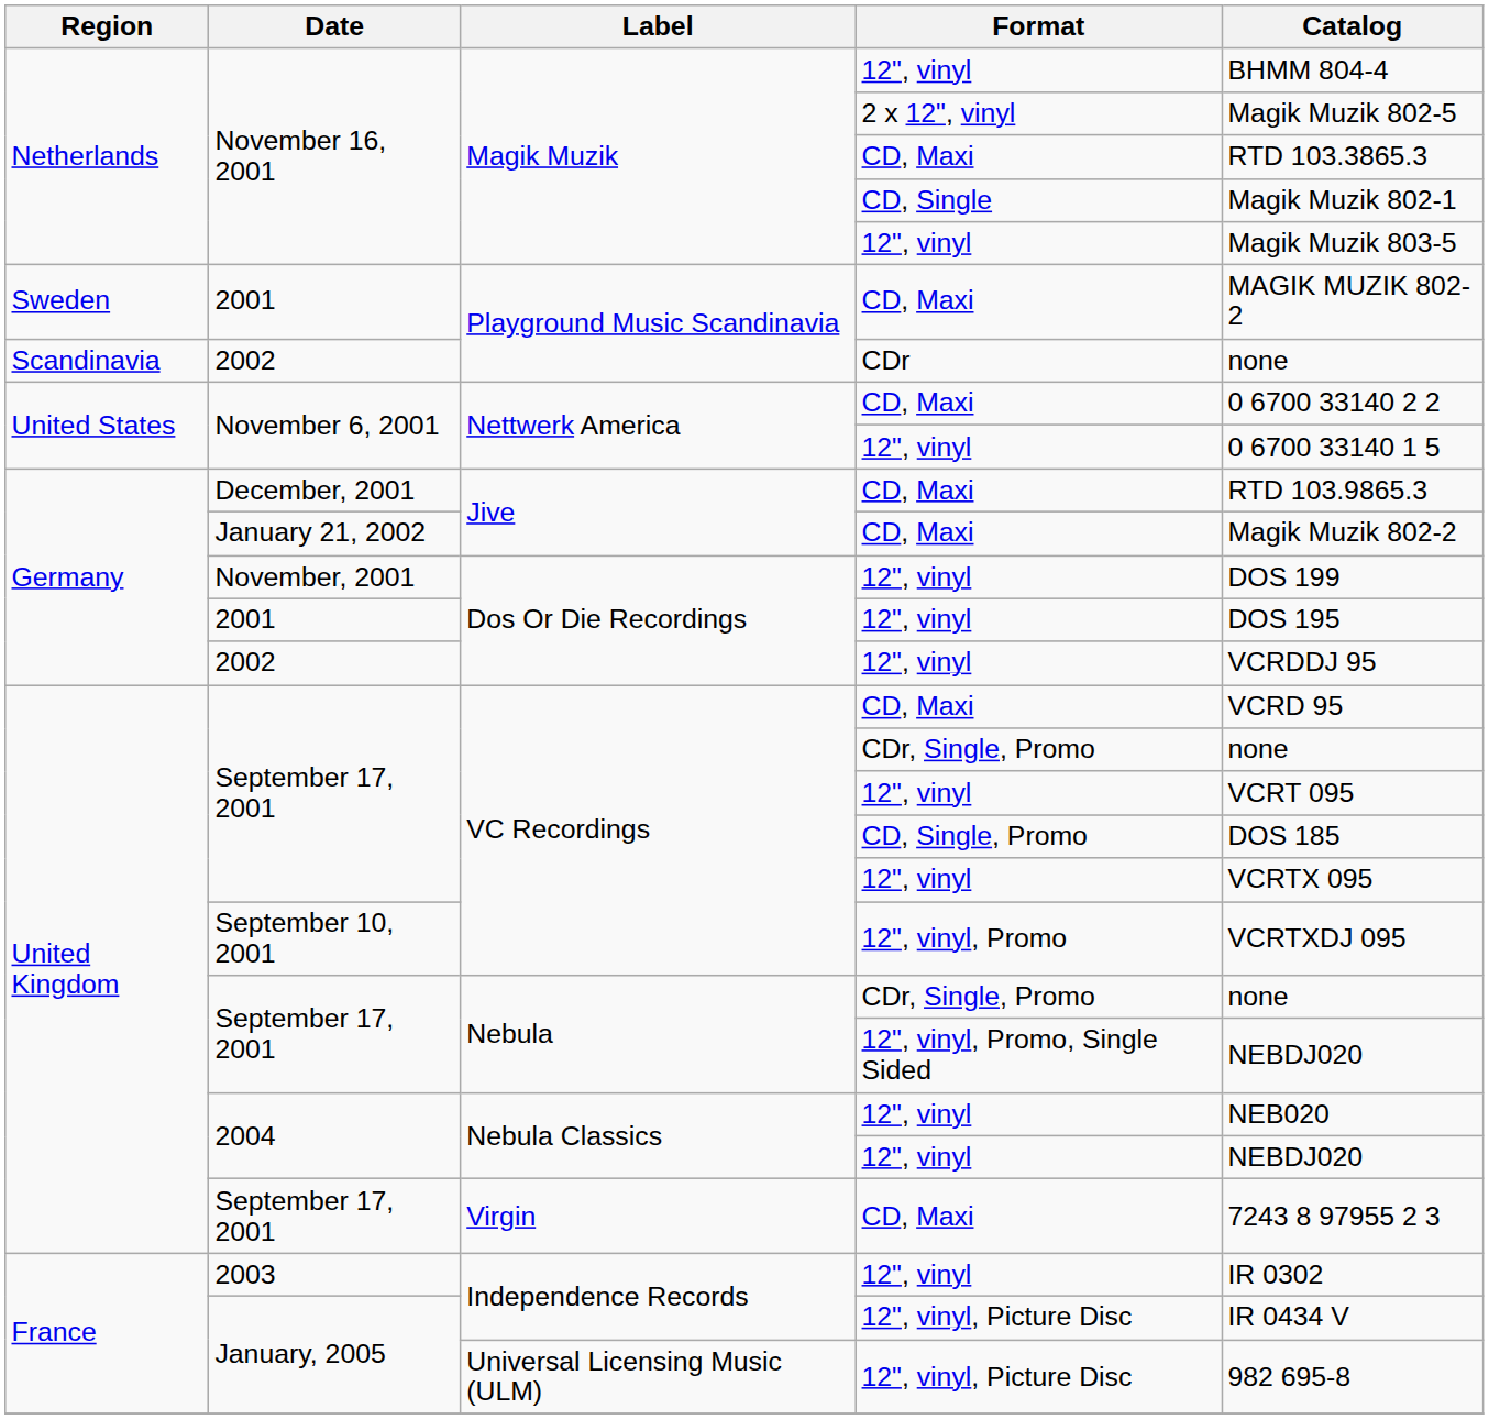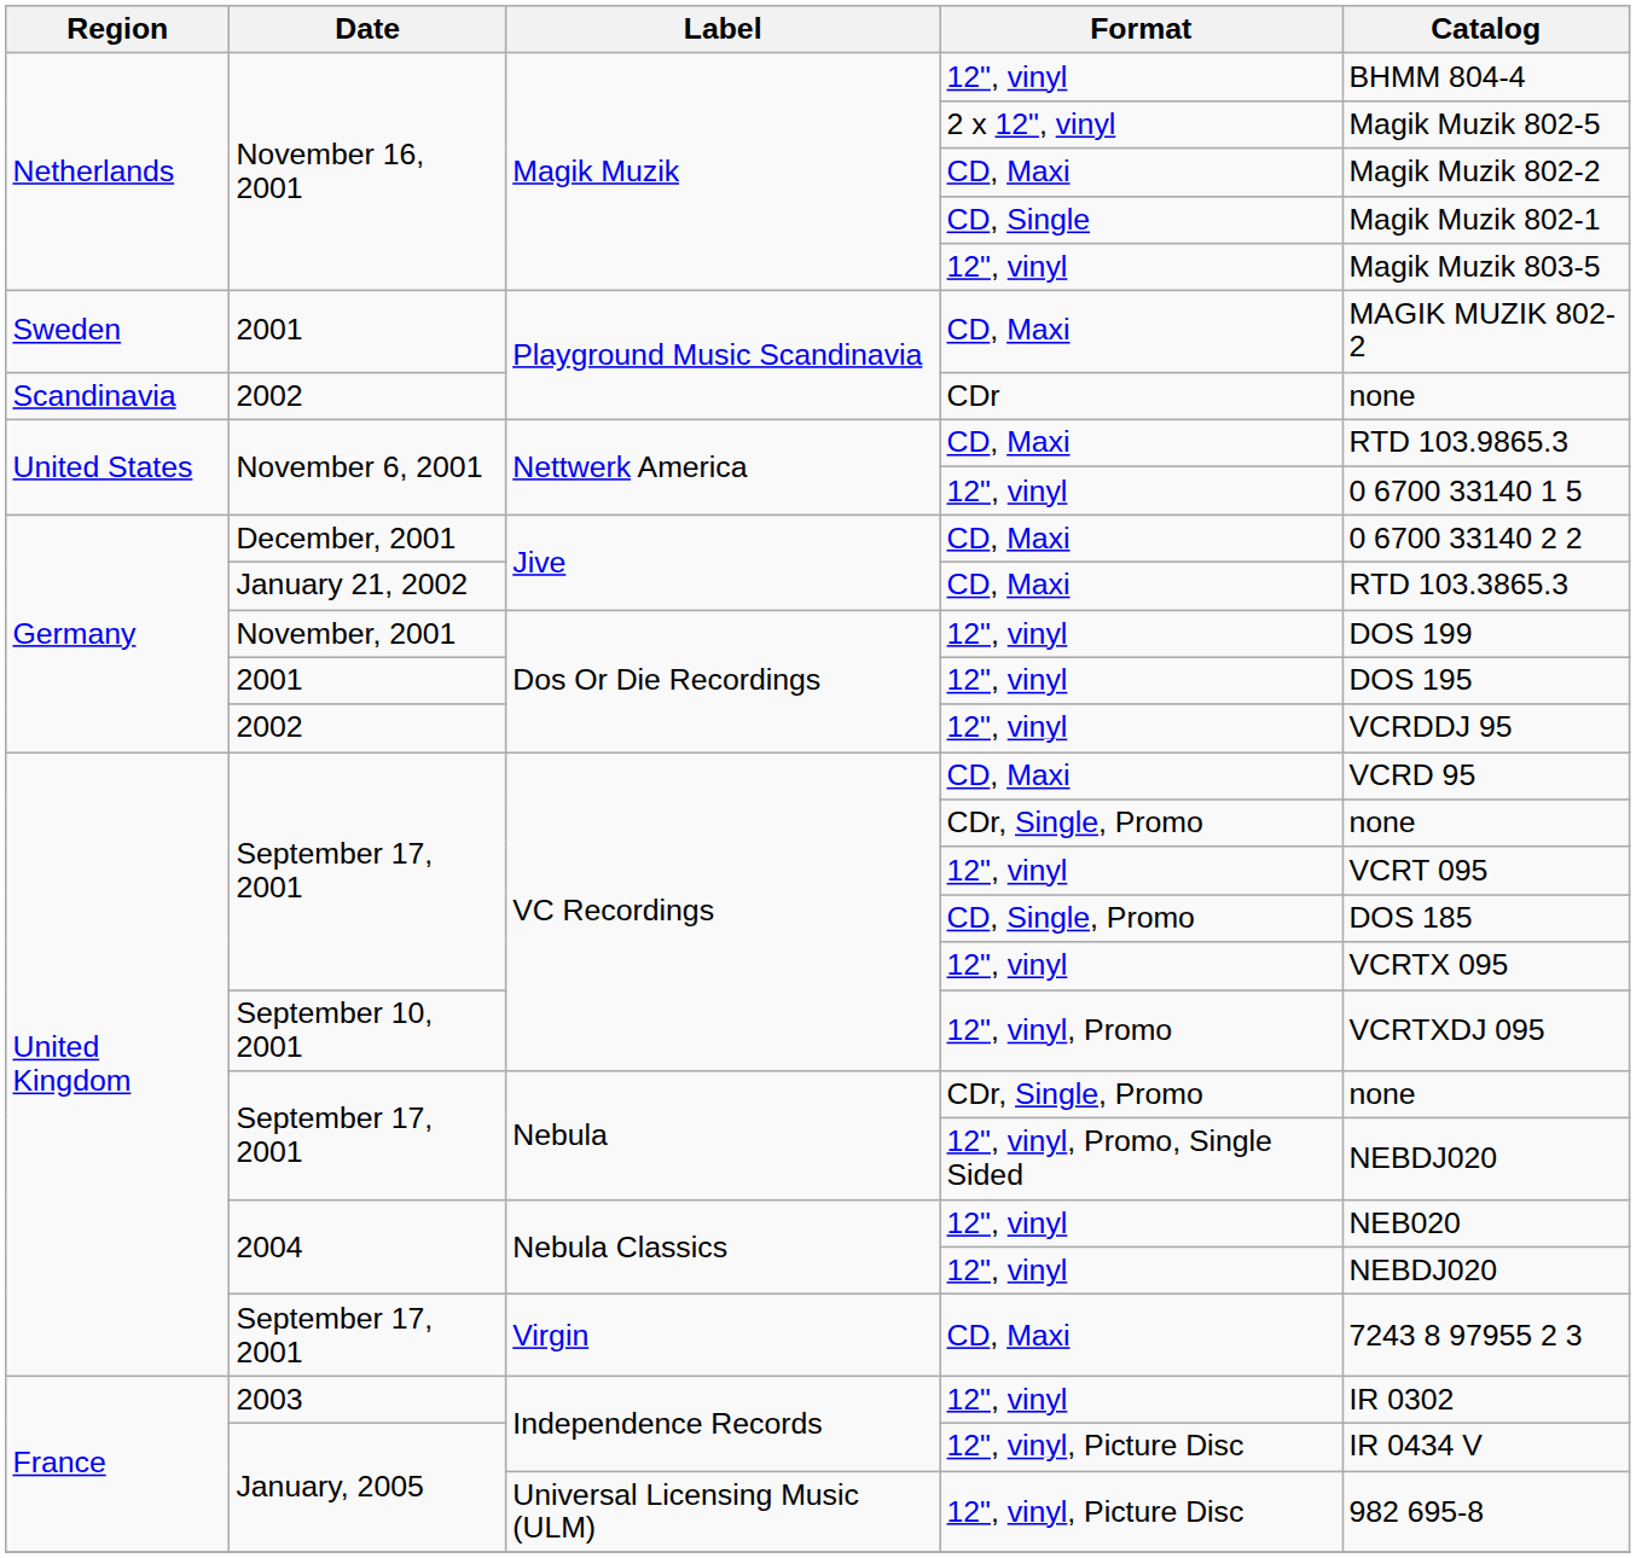November 16, 2001 / CD, Maxi | Catalog: RTD 103.3865.3 -> Magik Muzik 802-2
November 6, 2001 / CD, Maxi | Catalog: 0 6700 33140 2 2 -> RTD 103.9865.3
December, 2001 | Catalog: RTD 103.9865.3 -> 0 6700 33140 2 2
January 21, 2002 | Catalog: Magik Muzik 802-2 -> RTD 103.3865.3
